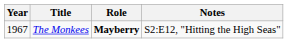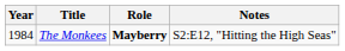The Monkees | Year: 1967 -> 1984
